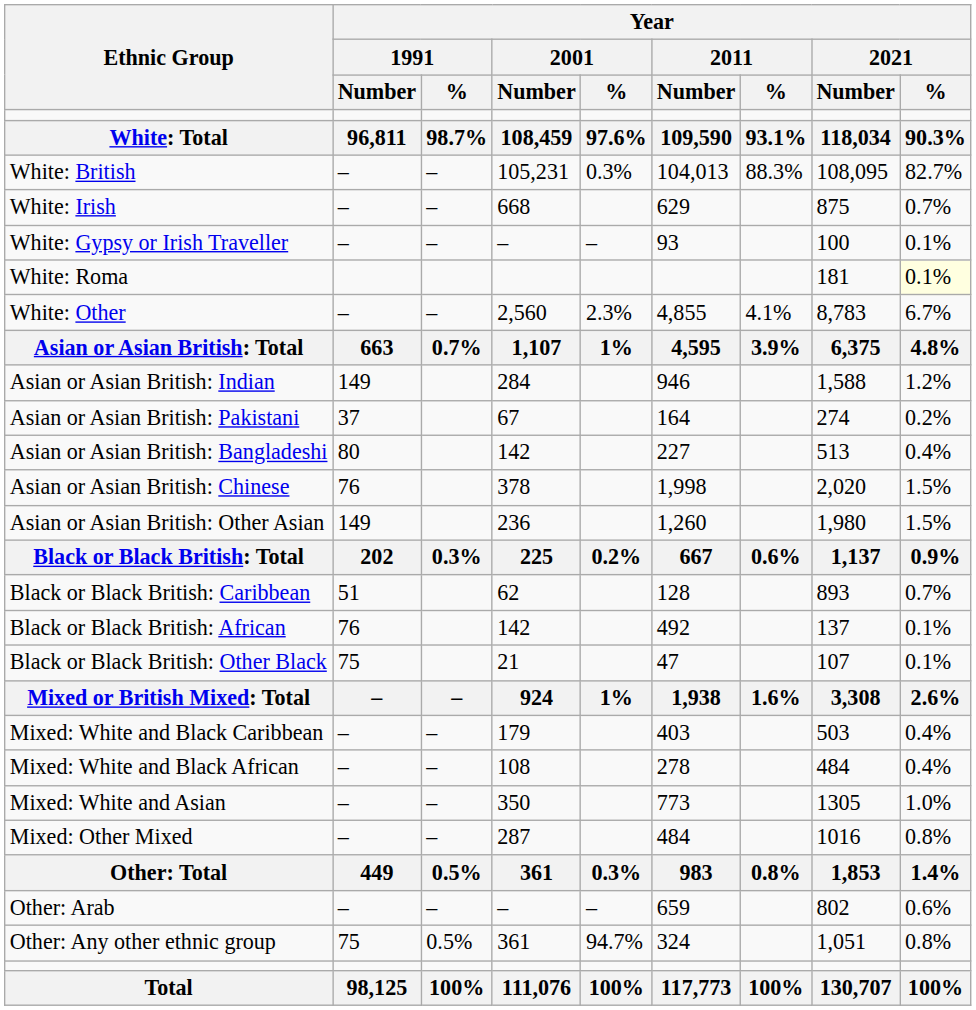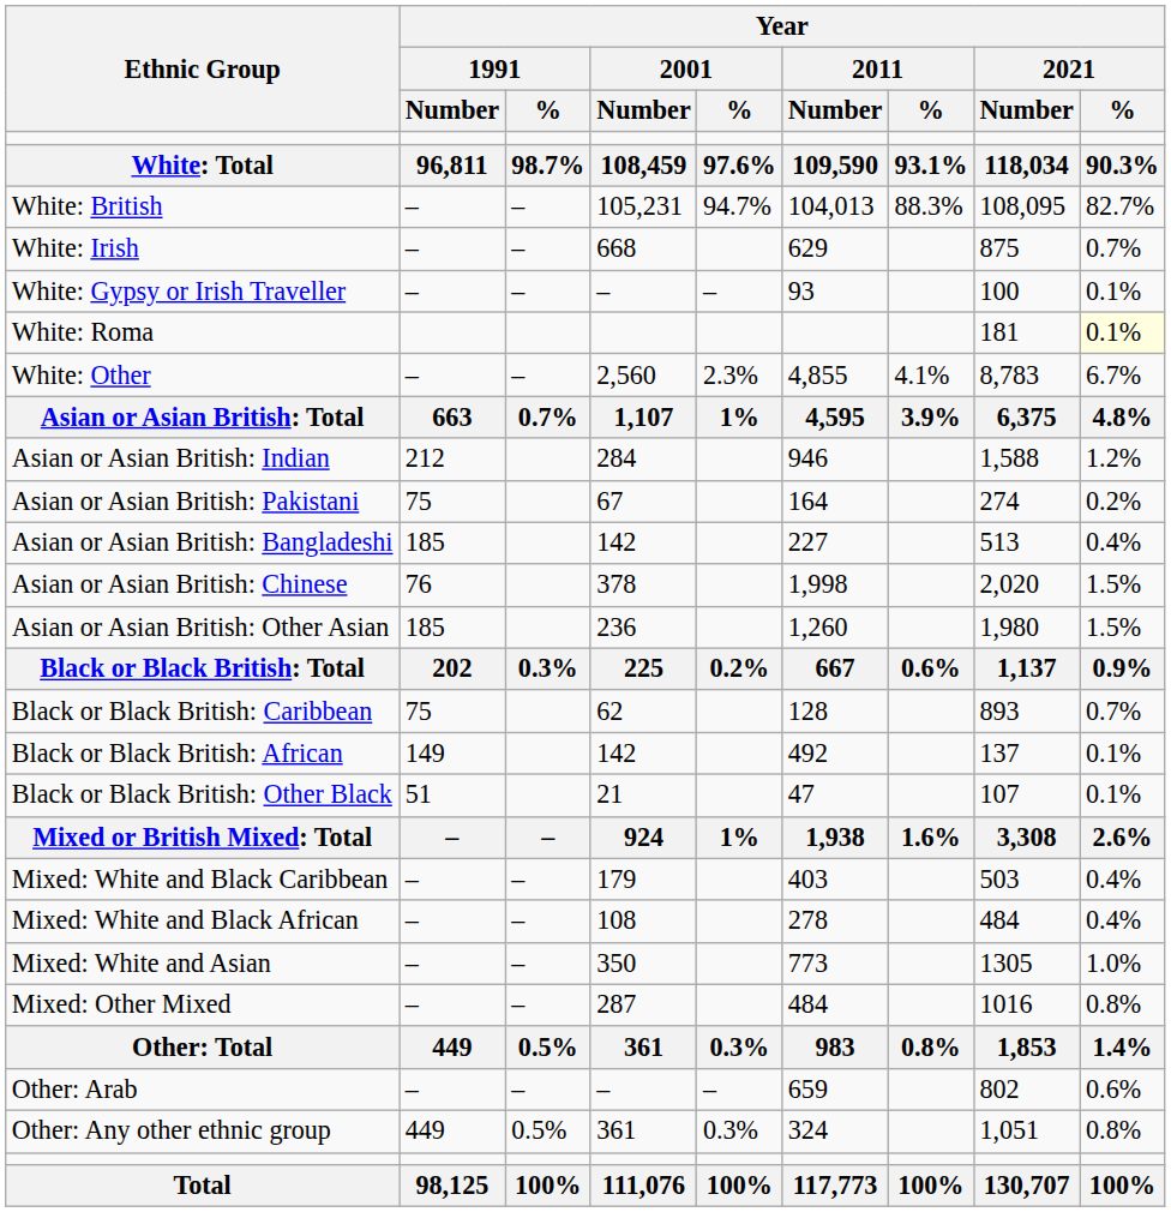White: British | Year / 2001 / %: 0.3% -> 94.7%
Asian or Asian British: Indian | Year / 1991 / Number: 149 -> 212
Asian or Asian British: Pakistani | Year / 1991 / Number: 37 -> 75
Asian or Asian British: Bangladeshi | Year / 1991 / Number: 80 -> 185
Asian or Asian British: Other Asian | Year / 1991 / Number: 149 -> 185
Black or Black British: Caribbean | Year / 1991 / Number: 51 -> 75
Black or Black British: African | Year / 1991 / Number: 76 -> 149
Black or Black British: Other Black | Year / 1991 / Number: 75 -> 51
Other: Any other ethnic group | Year / 1991 / Number: 75 -> 449
Other: Any other ethnic group | Year / 2001 / %: 94.7% -> 0.3%
